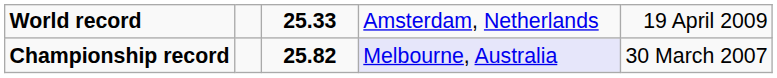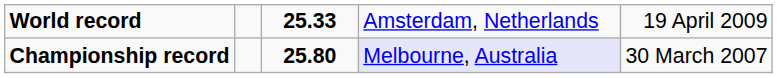Championship record | column 3: 25.82 -> 25.80
